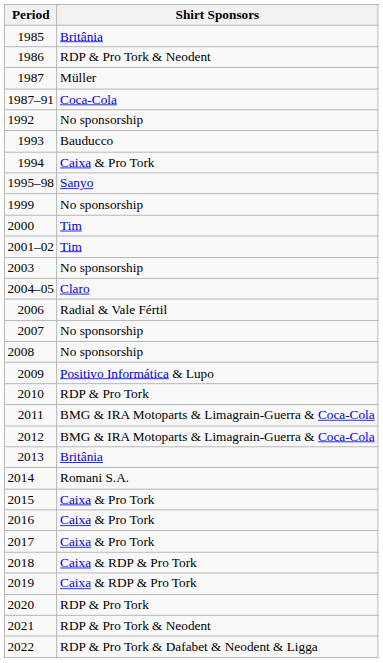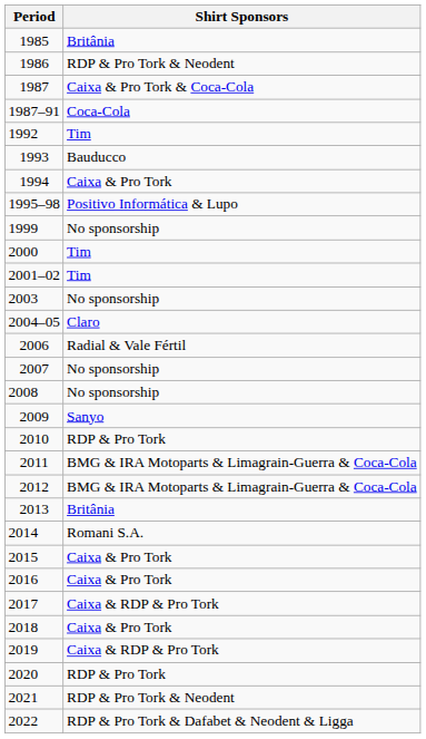1987 | Shirt Sponsors: Müller -> Caixa & Pro Tork & Coca-Cola
1992 | Shirt Sponsors: No sponsorship -> Tim
1995–98 | Shirt Sponsors: Sanyo -> Positivo Informática & Lupo
2009 | Shirt Sponsors: Positivo Informática & Lupo -> Sanyo
2017 | Shirt Sponsors: Caixa & Pro Tork -> Caixa & RDP & Pro Tork
2018 | Shirt Sponsors: Caixa & RDP & Pro Tork -> Caixa & Pro Tork
